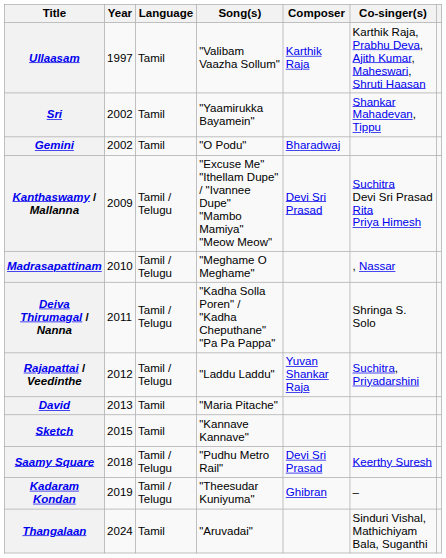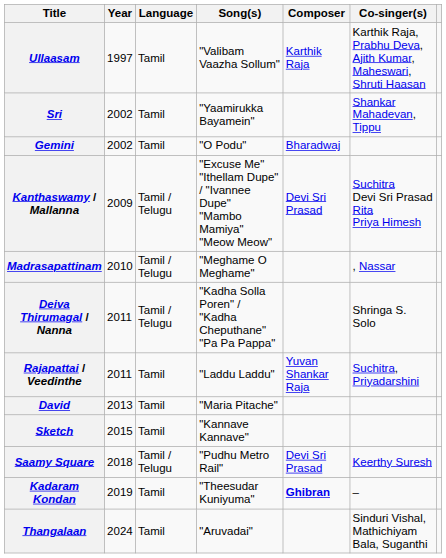Rajapattai / Veedinthe | Year: 2012 -> 2011
Rajapattai / Veedinthe | Language: Tamil / Telugu -> Tamil
Kadaram Kondan | Language: Tamil / Telugu -> Tamil
Kadaram Kondan | Composer: normal -> bold
